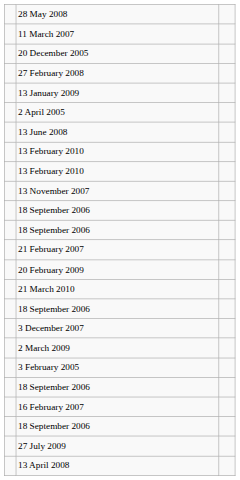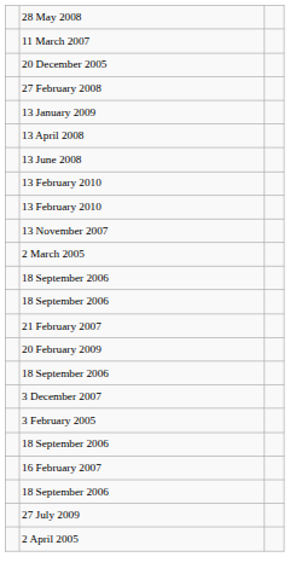rows swapped: 2 April 2005 <-> 13 April 2008
+ row: 2 March 2005
- row: 21 March 2010
- row: 2 March 2009
